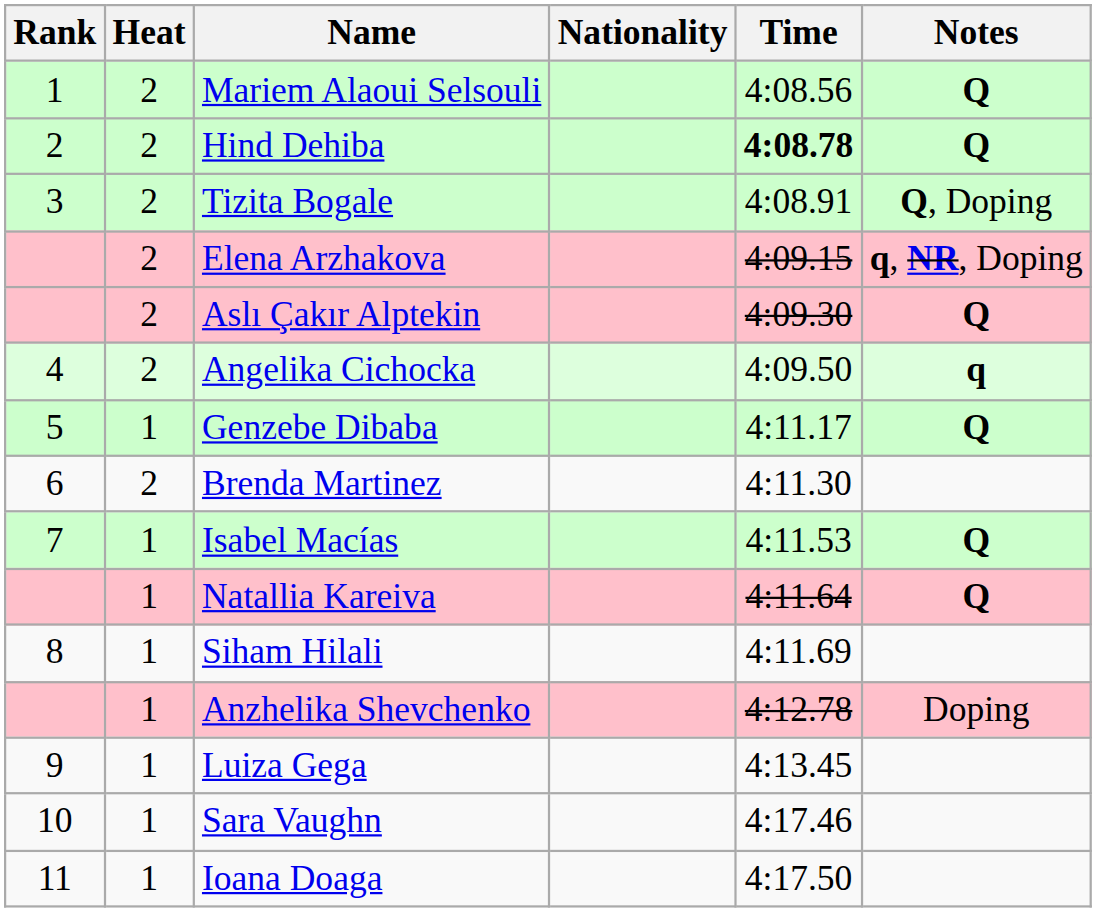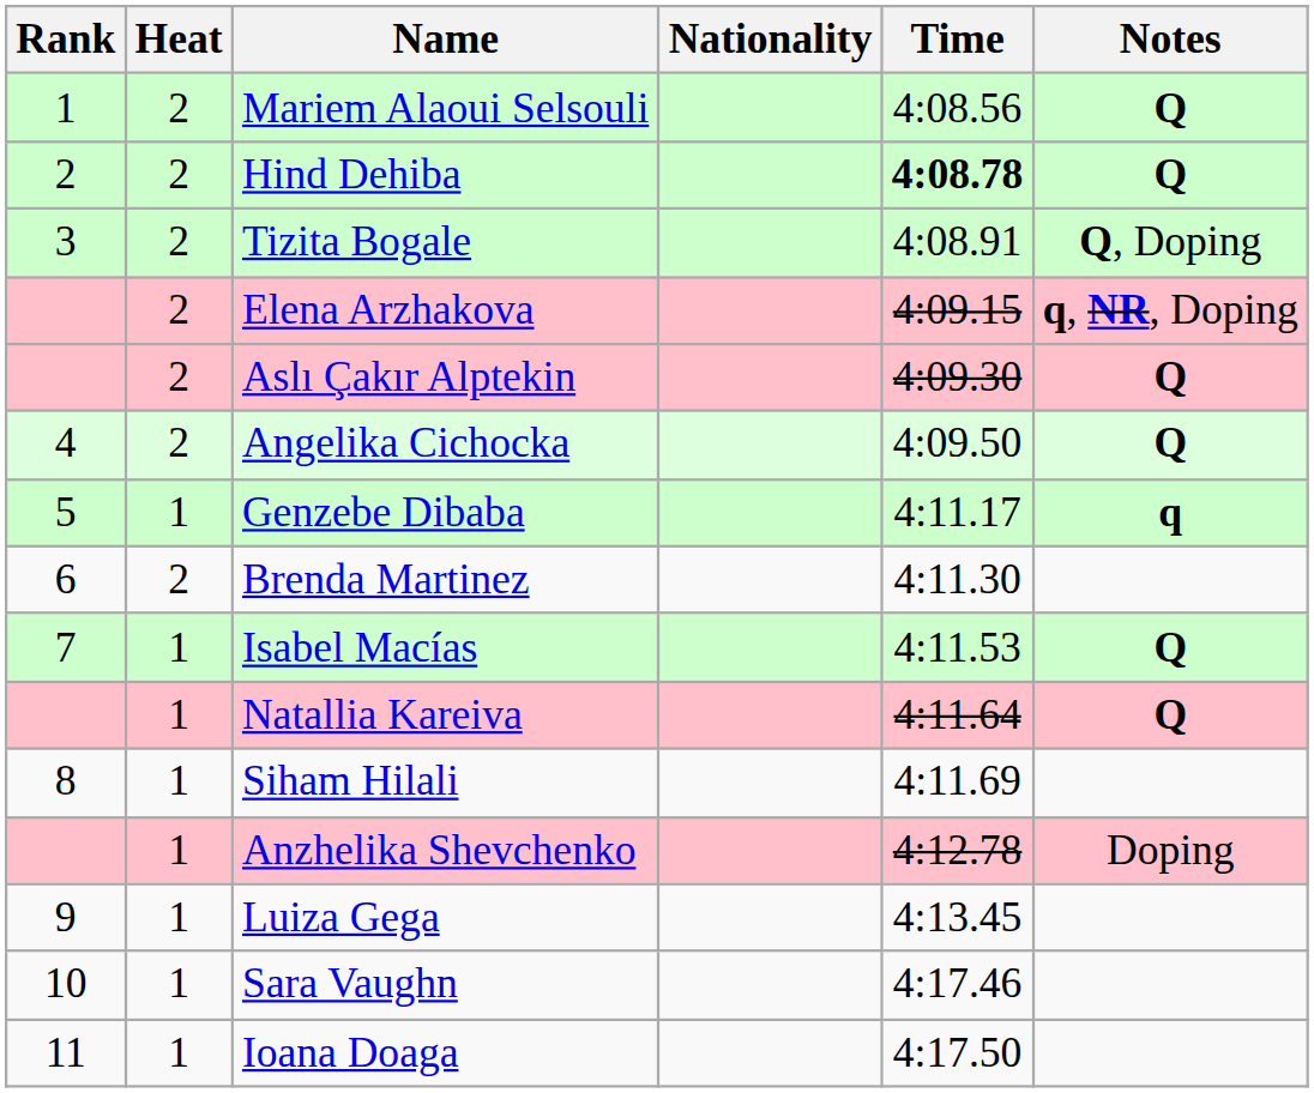Angelika Cichocka | Notes: q -> Q
Genzebe Dibaba | Notes: Q -> q
